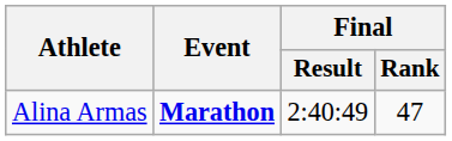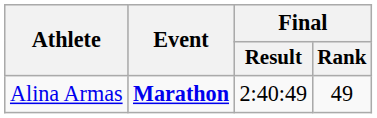Alina Armas | Final / Rank: 47 -> 49
